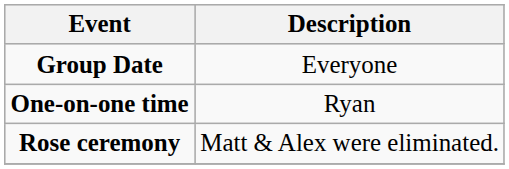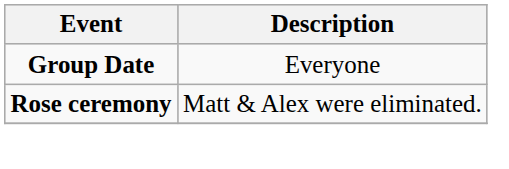- row: One-on-one time | Ryan
